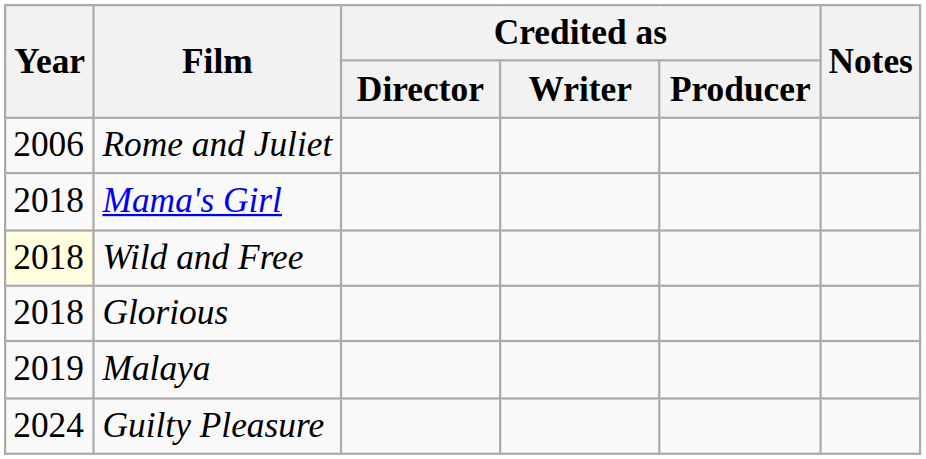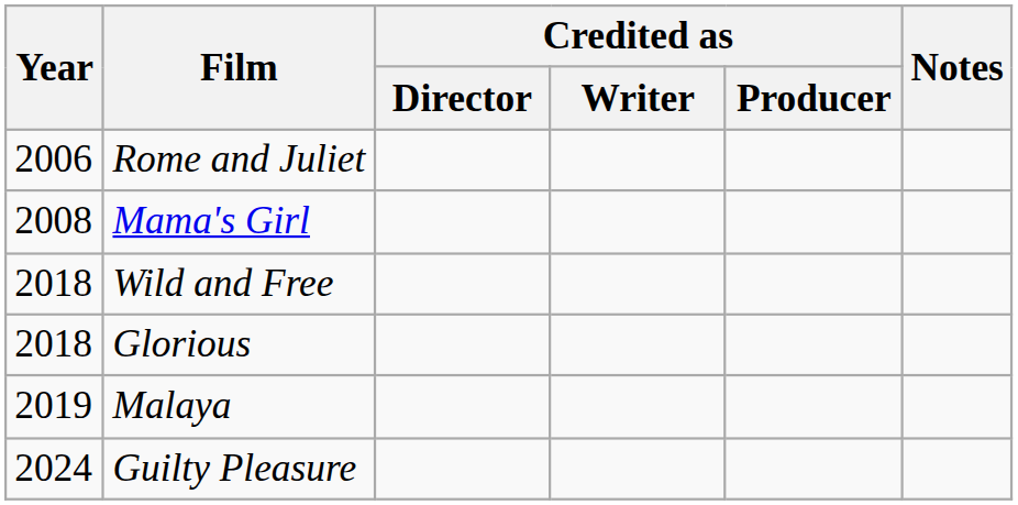Mama's Girl | Year: 2018 -> 2008
Wild and Free | Year: lightyellow background -> no background
